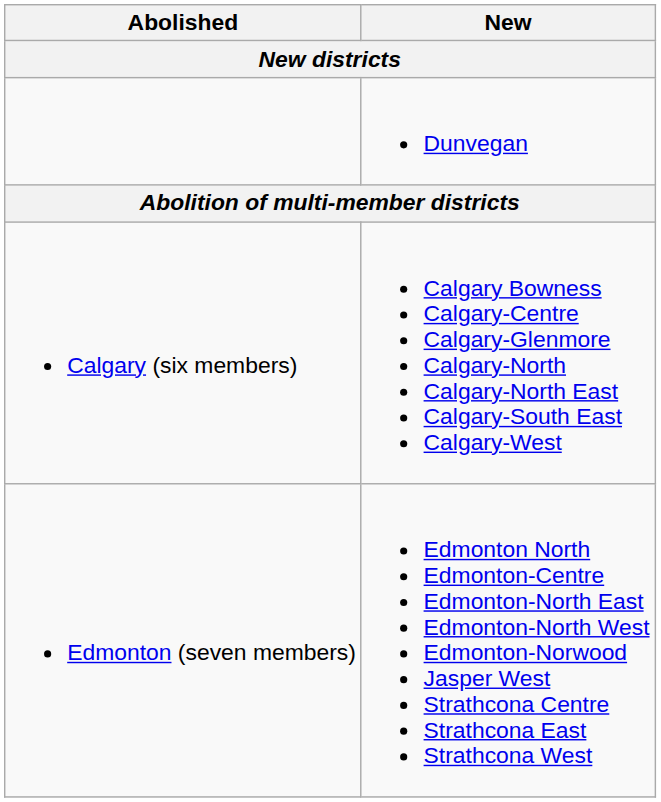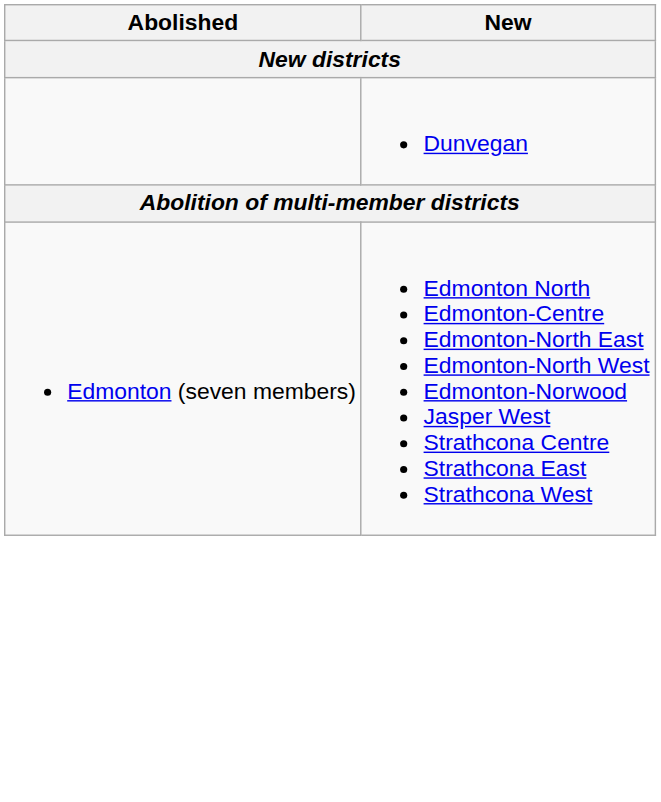- row: Calgary (six members) | Calgary Bowness Calgary-Centre Calgary-Glenmore Calgary-North Calgary-North East Calgary-South East Calgary-West
